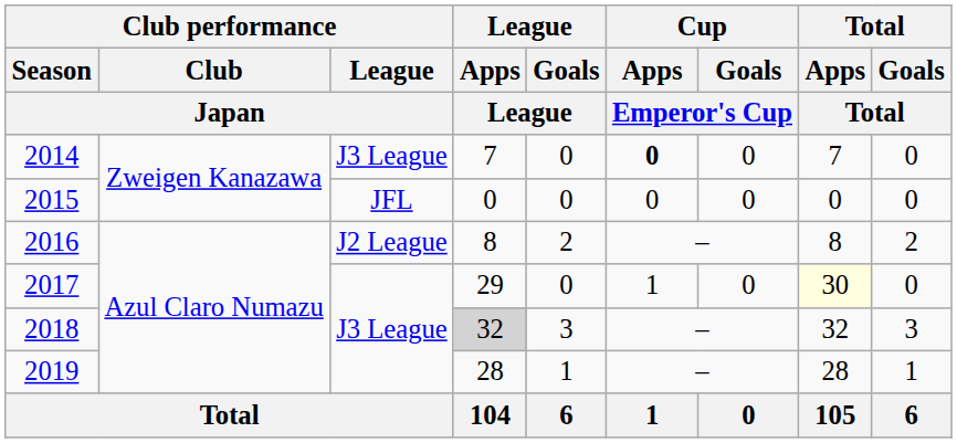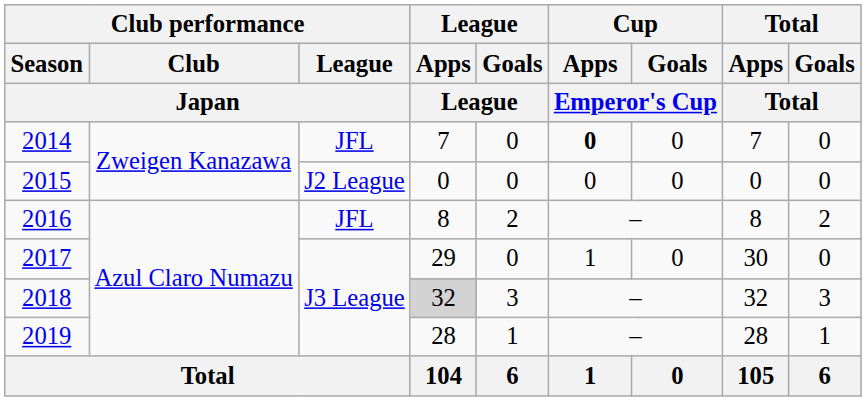2014 | Club performance / League / Japan: J3 League -> JFL
2015 | Club performance / League / Japan: JFL -> J2 League
2016 | Club performance / League / Japan: J2 League -> JFL
2017 | Total / Apps / Total: lightyellow background -> no background
